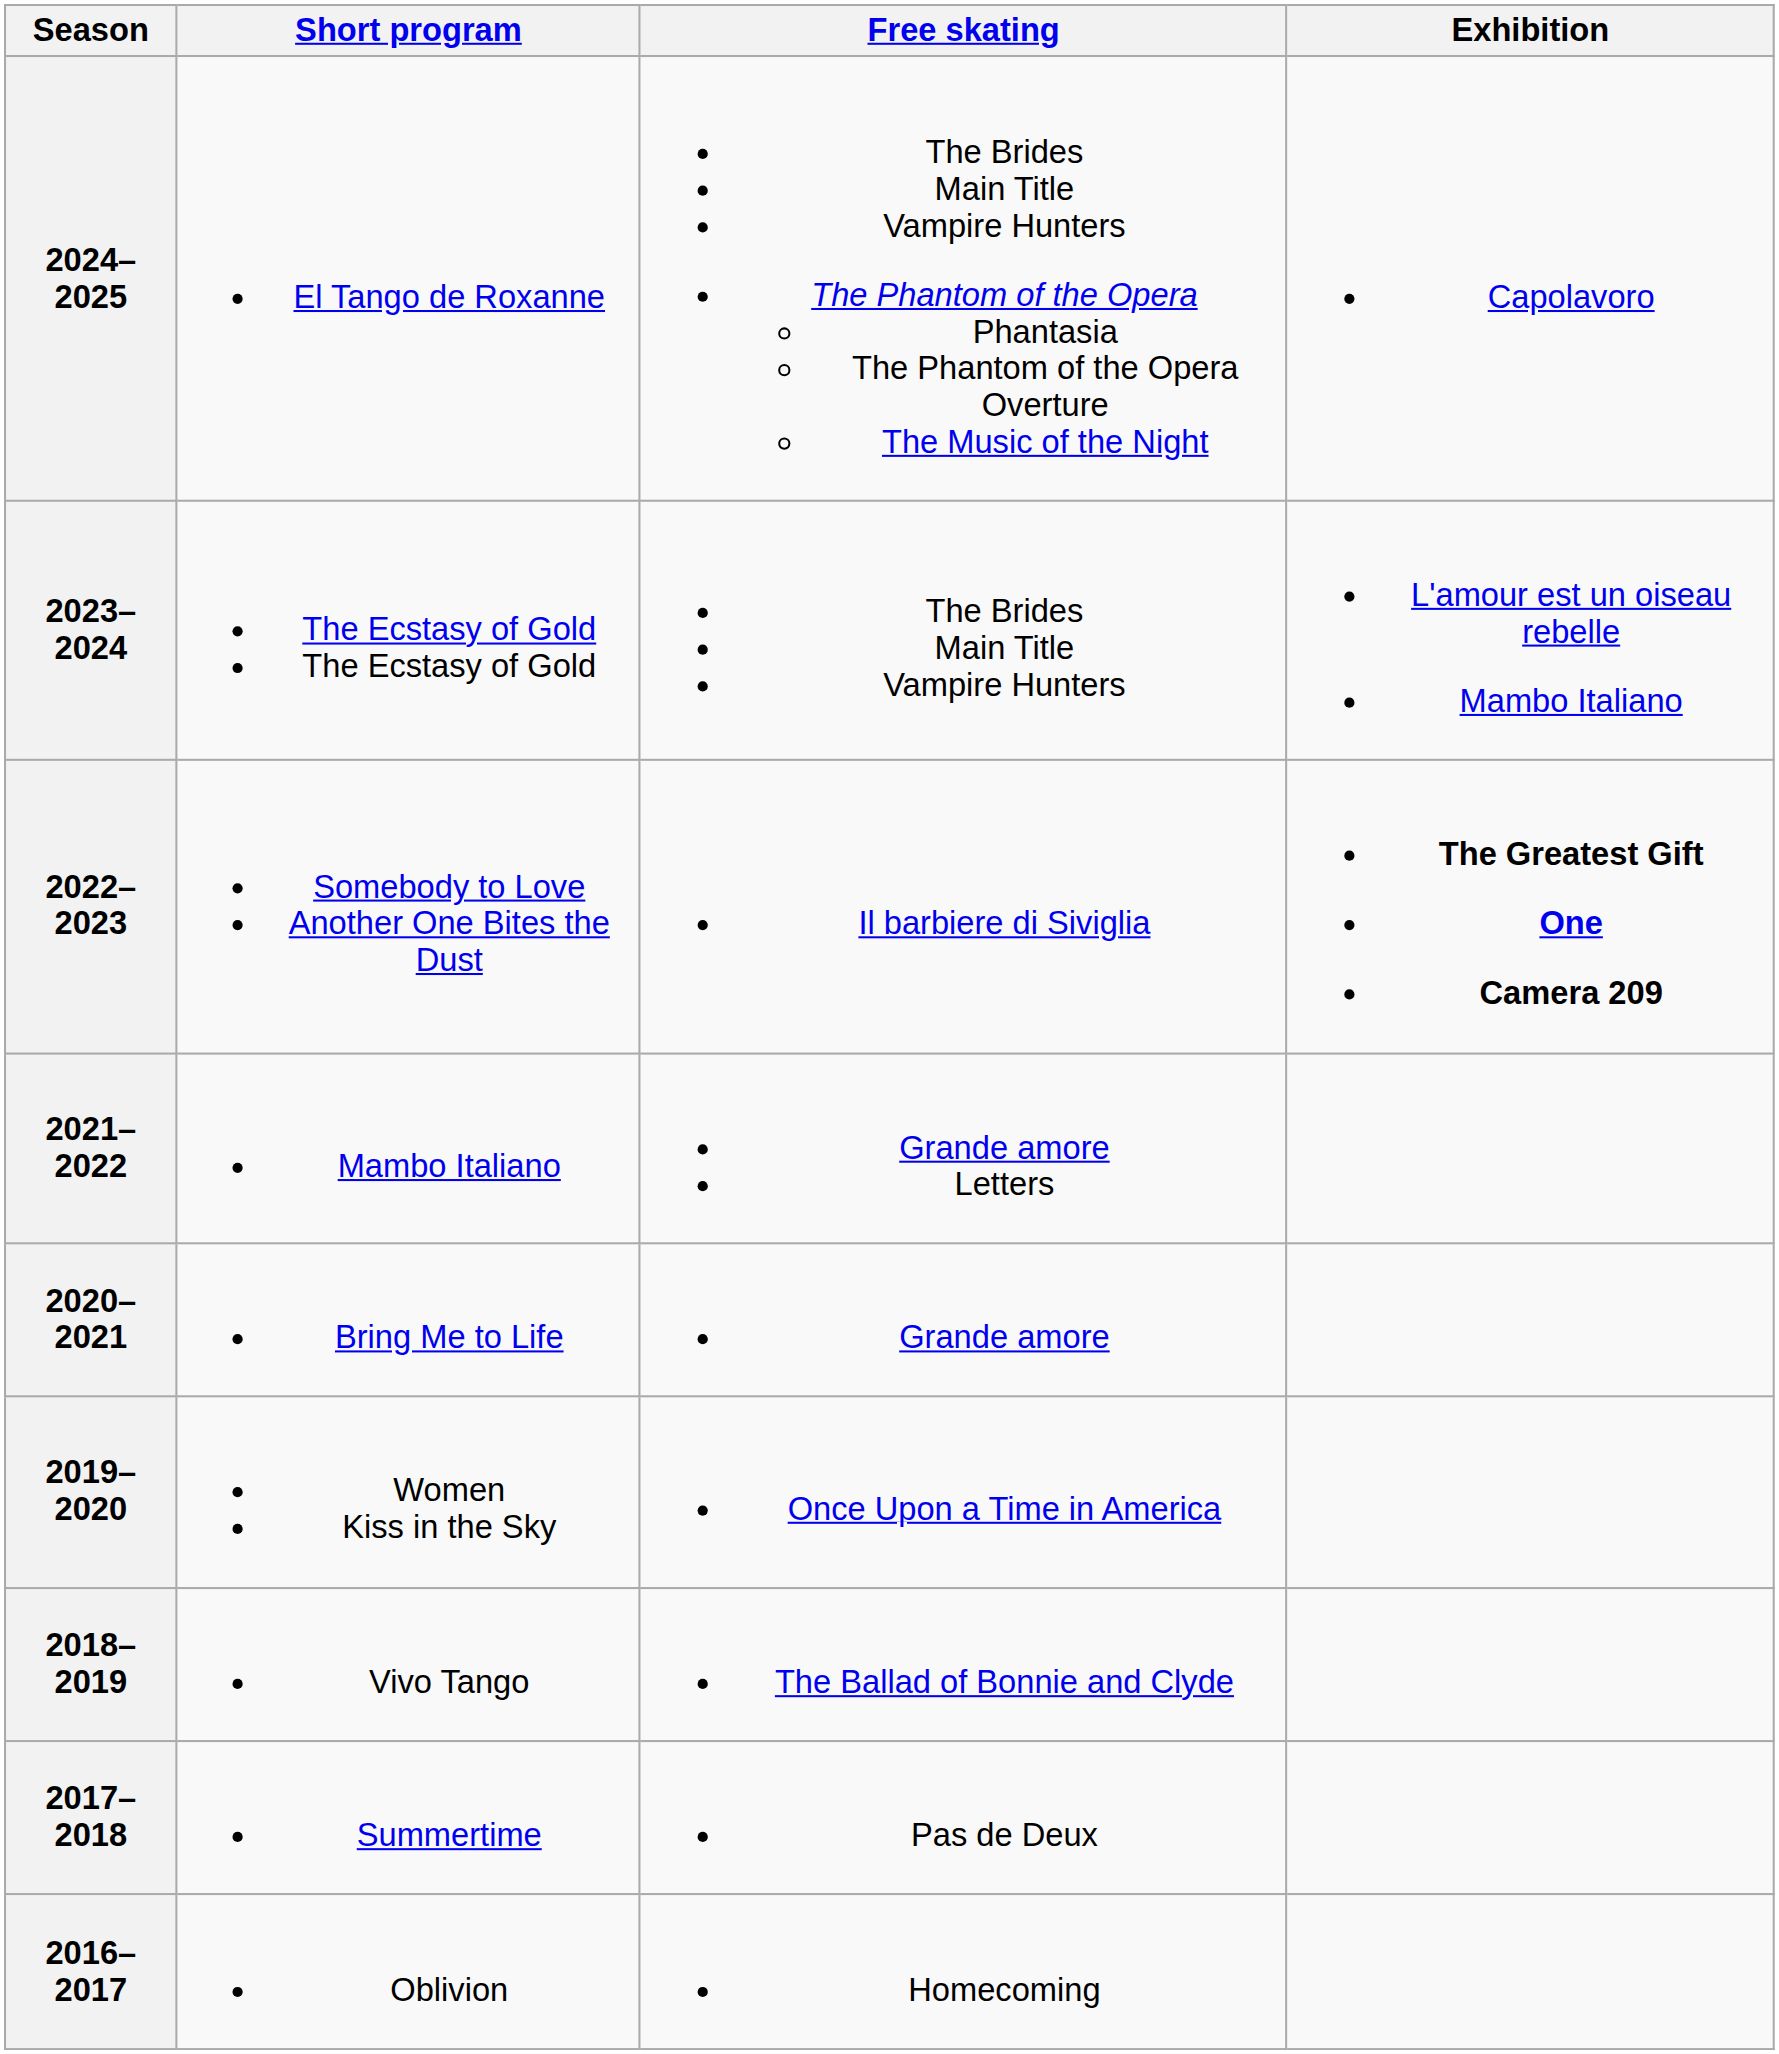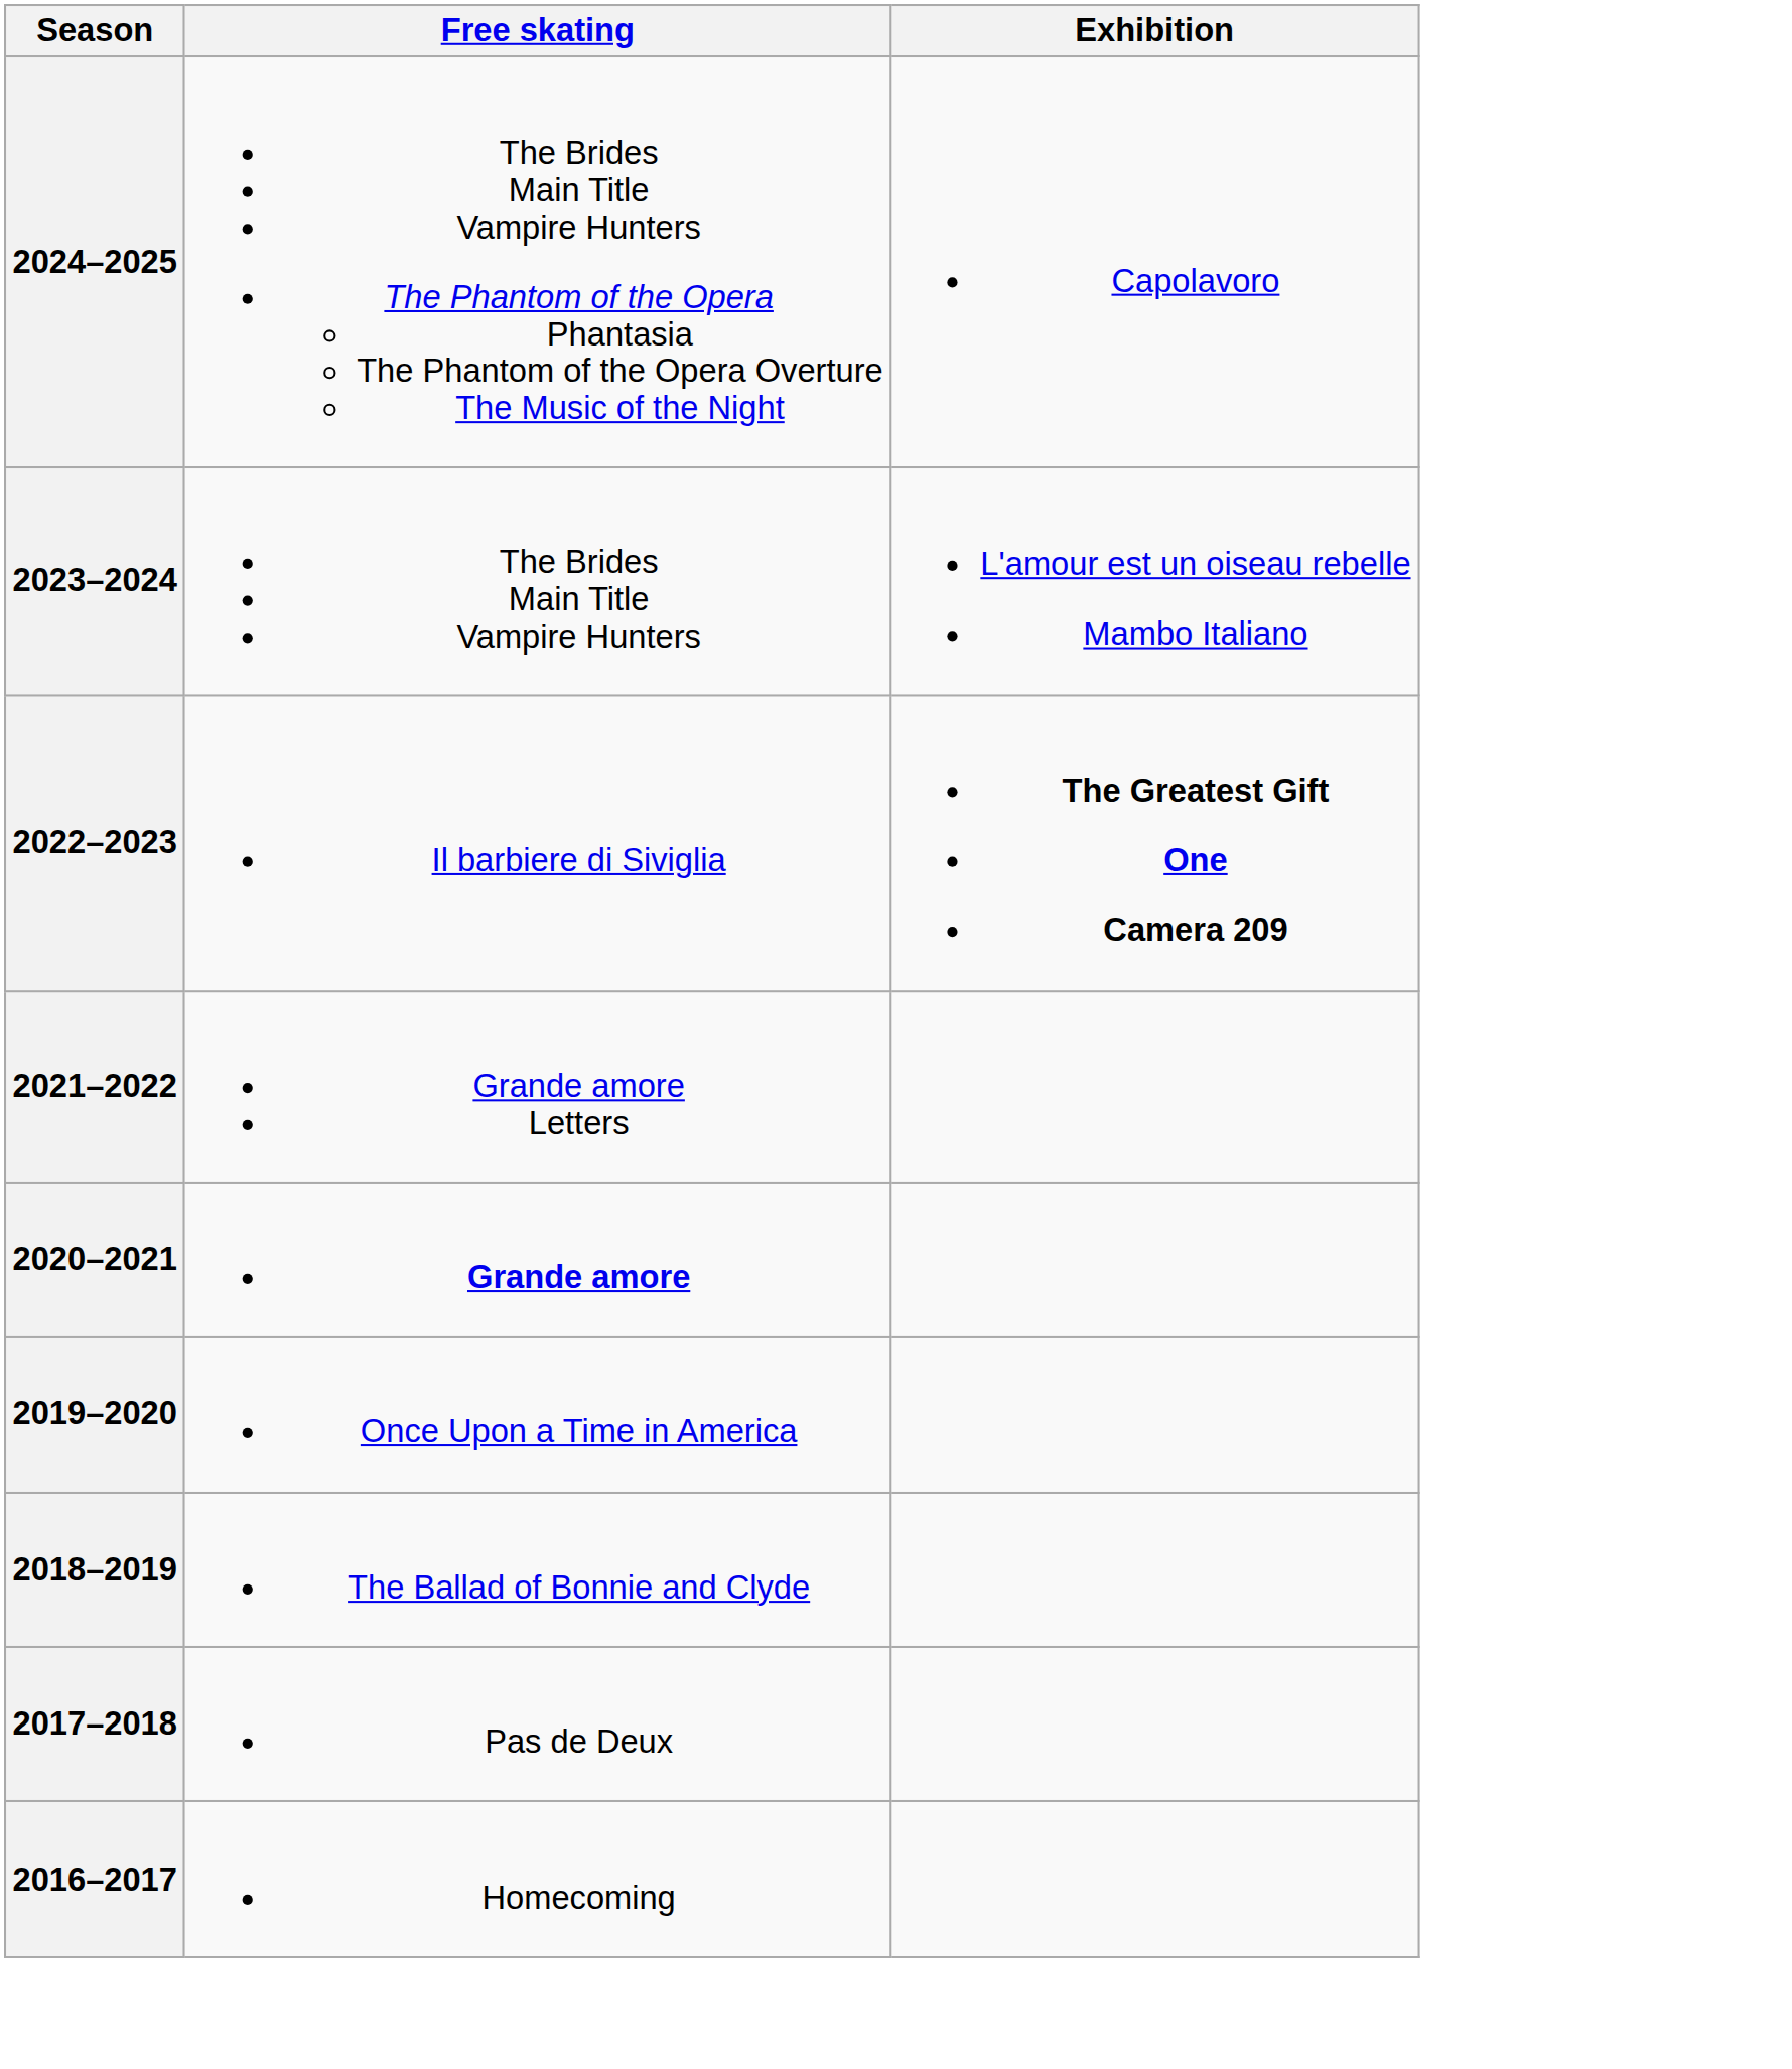- column: Short program | El Tango de Roxanne | The Ecstasy of Gold The Ecstasy of Gold | Somebody to Love Another One Bites the Dust | Mambo Italiano | Bring Me to Life | Women Kiss in the Sky | Vivo Tango | Summertime | Oblivion
2020–2021 | Free skating: normal -> bold
